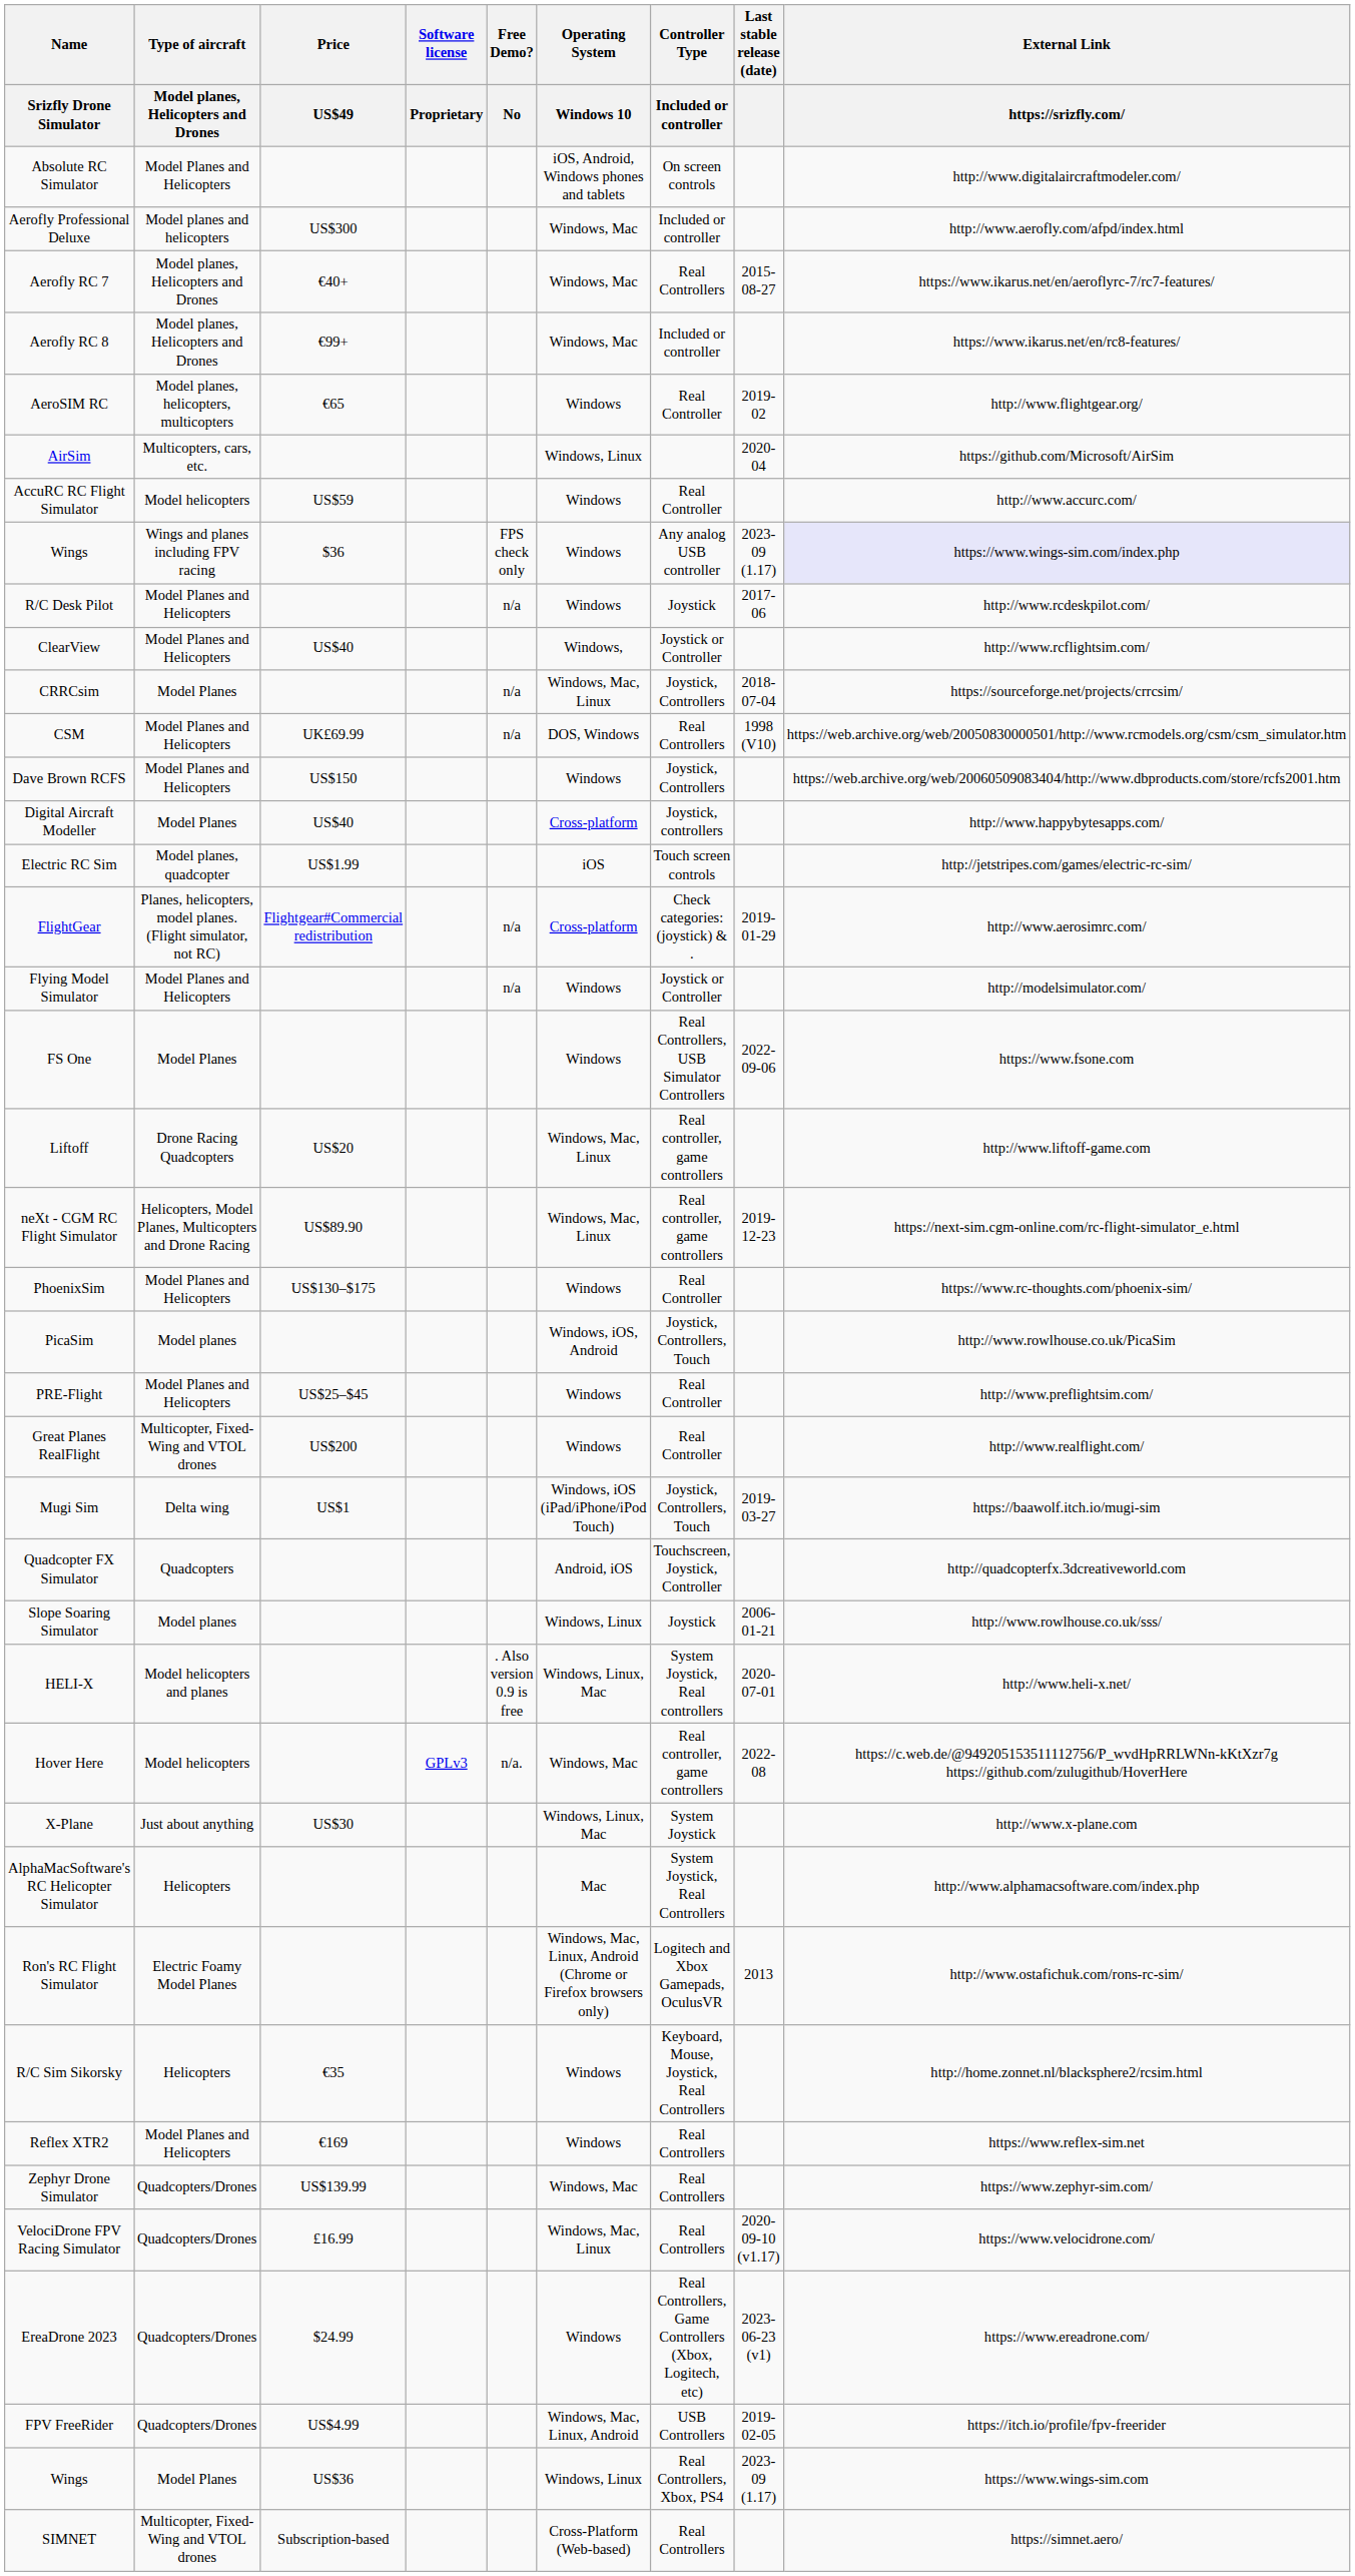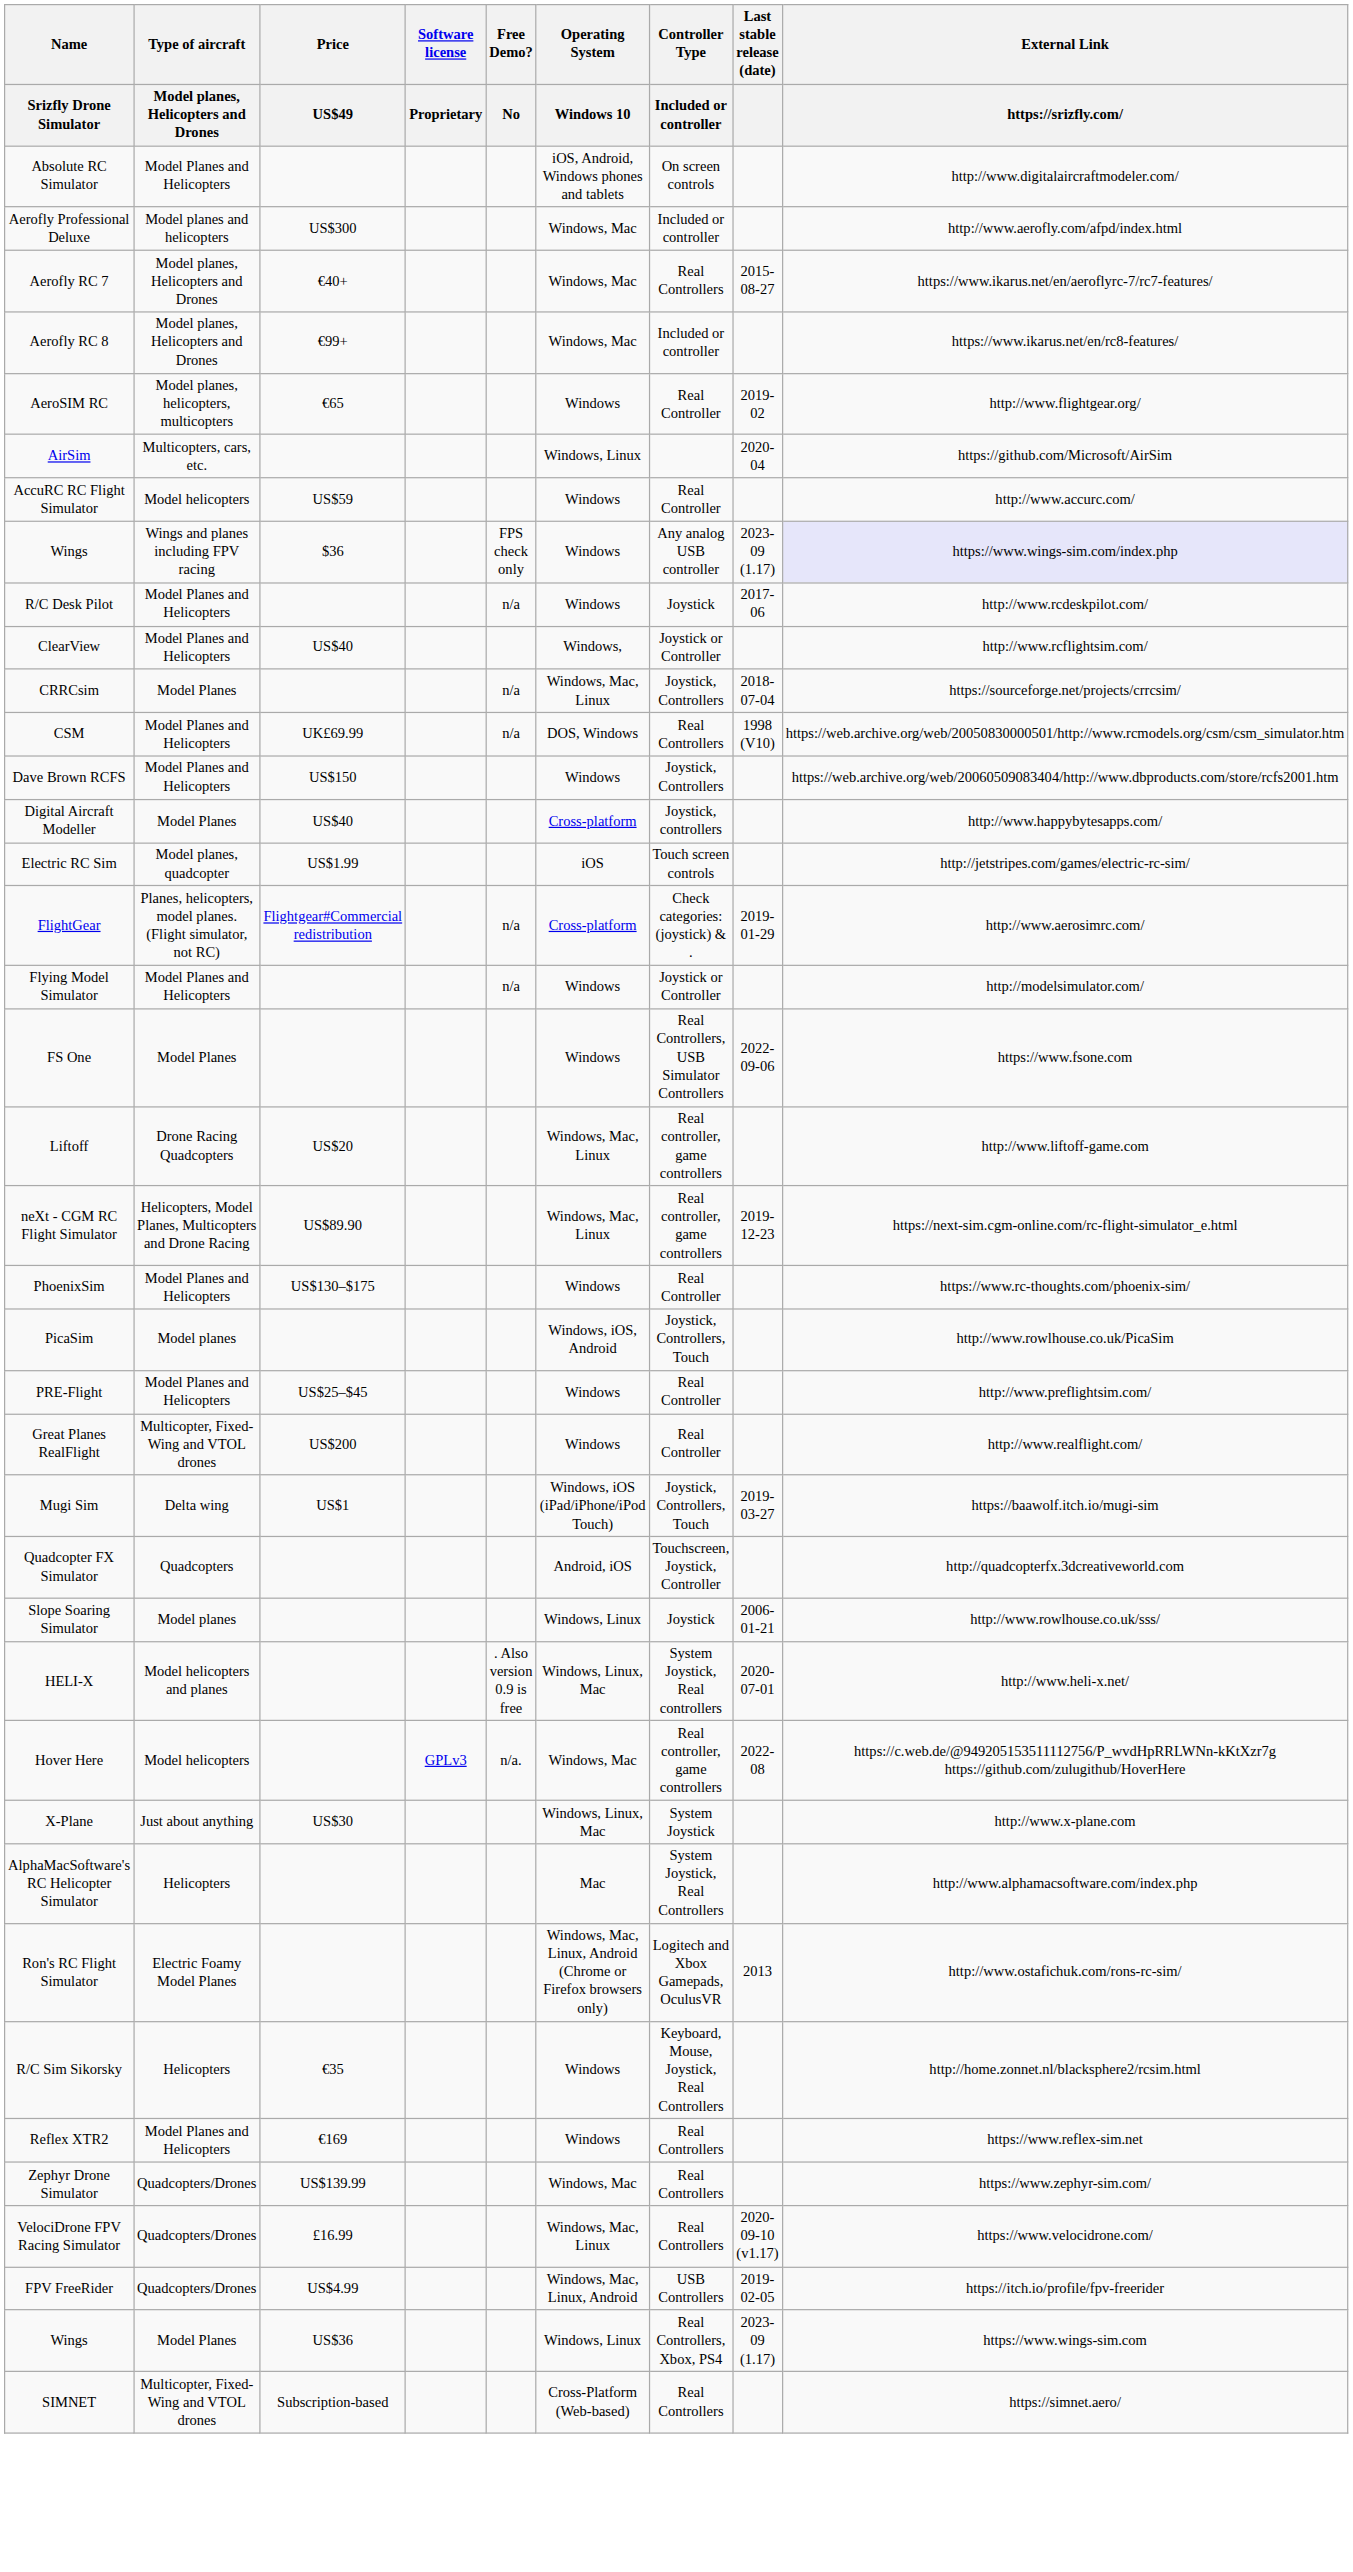- row: EreaDrone 2023 | Quadcopters/Drones | $24.99 | Windows | Real Controllers, Game Controllers (Xbox, Logitech, etc) | 2023-06-23 (v1) | https://www.ereadrone.com/
